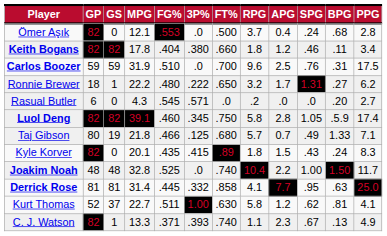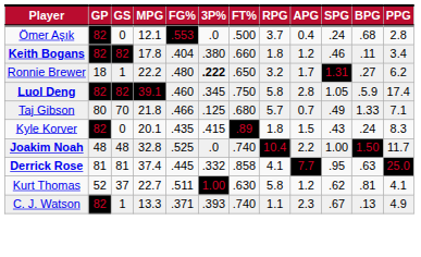- row: Carlos Boozer | 59 | 59 | 31.9 | .510 | .0 | .700 | 9.6 | 2.5 | .76 | .31 | 17.5
Ronnie Brewer | 3P%: normal -> bold
- row: Rasual Butler | 6 | 0 | 4.3 | .545 | .571 | .0 | .2 | .0 | .0 | .20 | 2.7
Taj Gibson | GS: 19 -> 70
Derrick Rose | MPG: 31.4 -> 37.4
